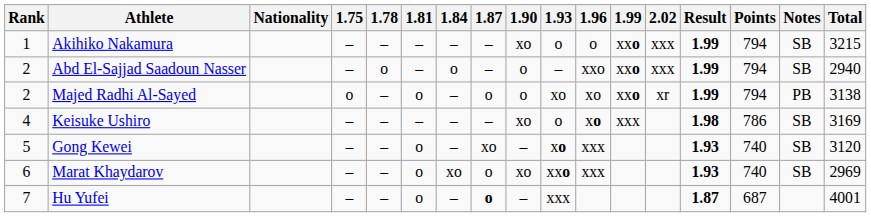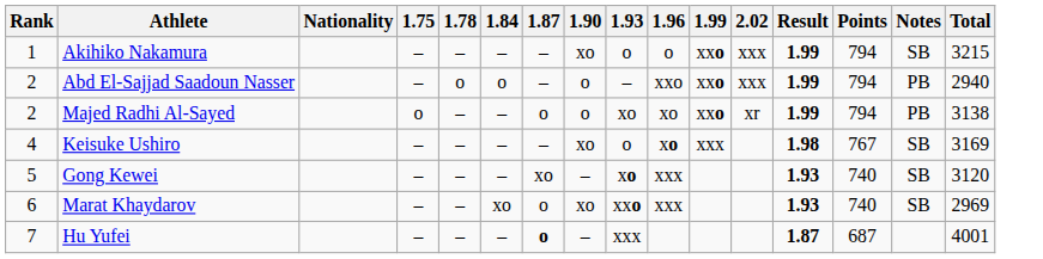- column: 1.81 | – | – | o | – | o | o | o
Abd El-Sajjad Saadoun Nasser | Notes: SB -> PB
Keisuke Ushiro | Points: 786 -> 767
